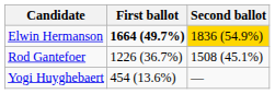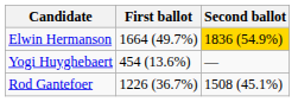Elwin Hermanson | First ballot: bold -> normal
rows swapped: Rod Gantefoer <-> Yogi Huyghebaert
